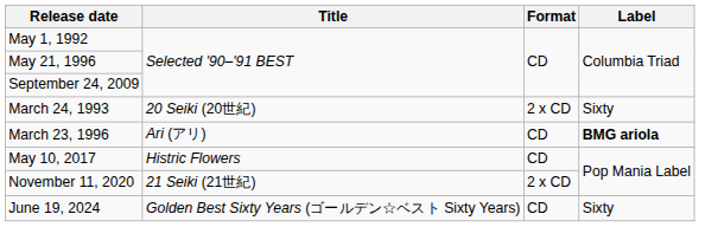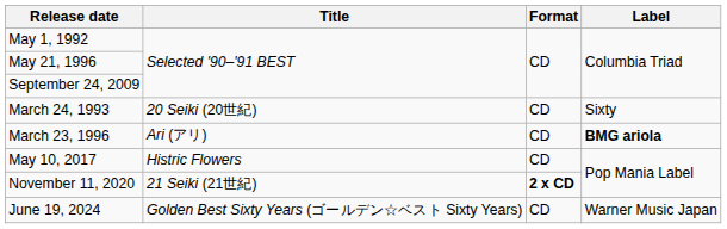March 24, 1993 | Format: 2 x CD -> CD
November 11, 2020 | Format: normal -> bold
June 19, 2024 | Label: Sixty -> Warner Music Japan
